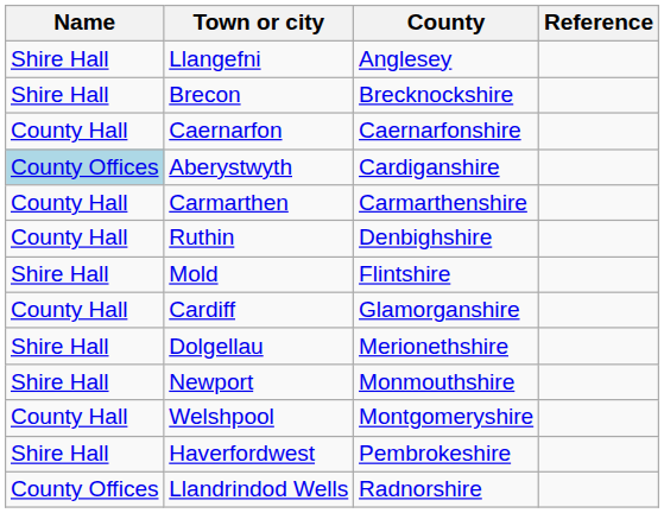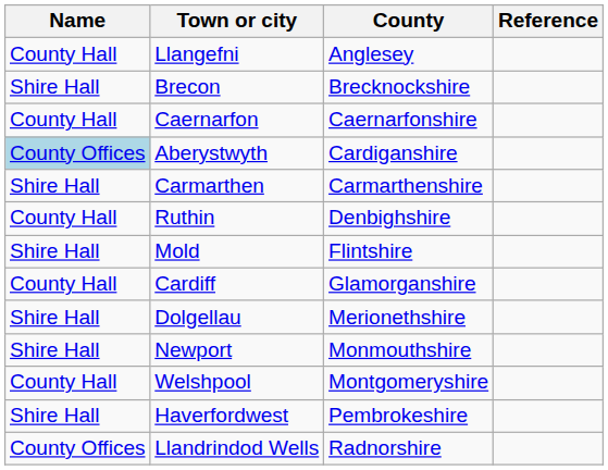Llangefni | Name: Shire Hall -> County Hall
Carmarthen | Name: County Hall -> Shire Hall
